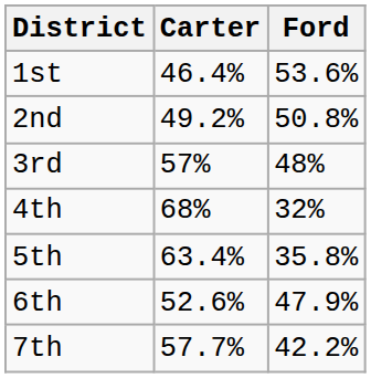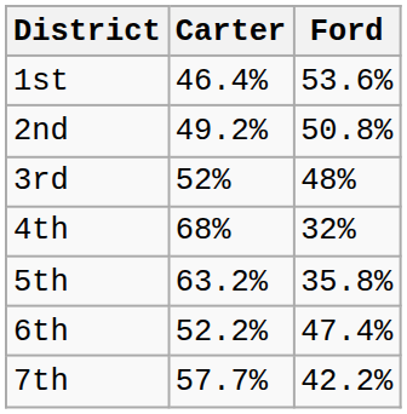3rd | Carter: 57% -> 52%
5th | Carter: 63.4% -> 63.2%
6th | Carter: 52.6% -> 52.2%
6th | Ford: 47.9% -> 47.4%
